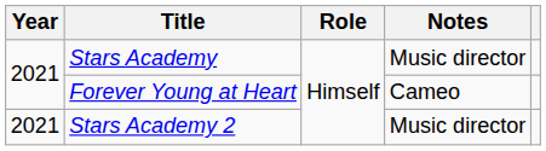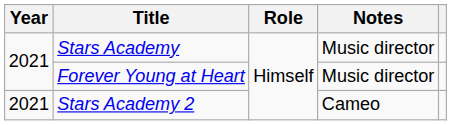Forever Young at Heart | Notes: Cameo -> Music director
Stars Academy 2 | Notes: Music director -> Cameo
